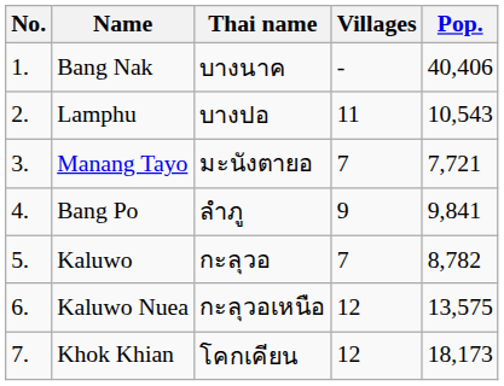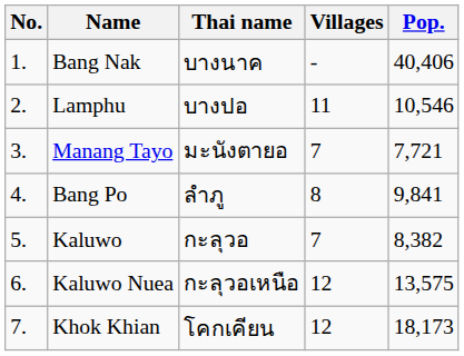Lamphu | Pop.: 10,543 -> 10,546
Bang Po | Villages: 9 -> 8
Kaluwo | Pop.: 8,782 -> 8,382
